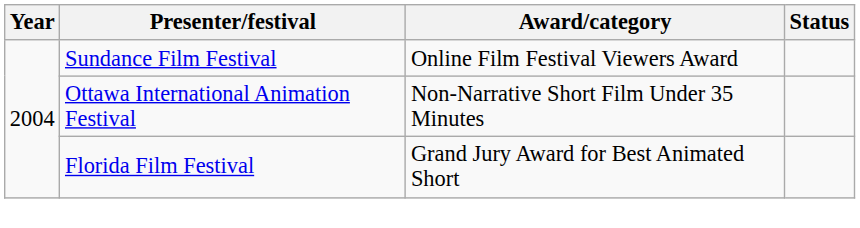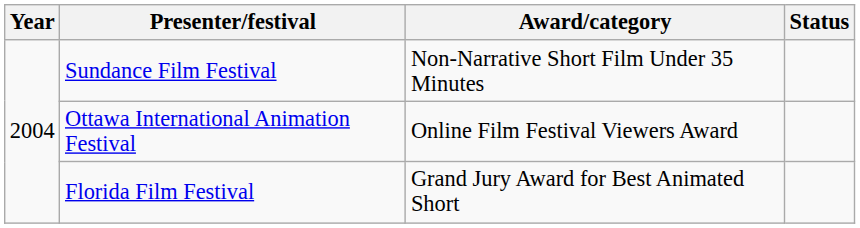Sundance Film Festival | Award/category: Online Film Festival Viewers Award -> Non-Narrative Short Film Under 35 Minutes
Ottawa International Animation Festival | Award/category: Non-Narrative Short Film Under 35 Minutes -> Online Film Festival Viewers Award
